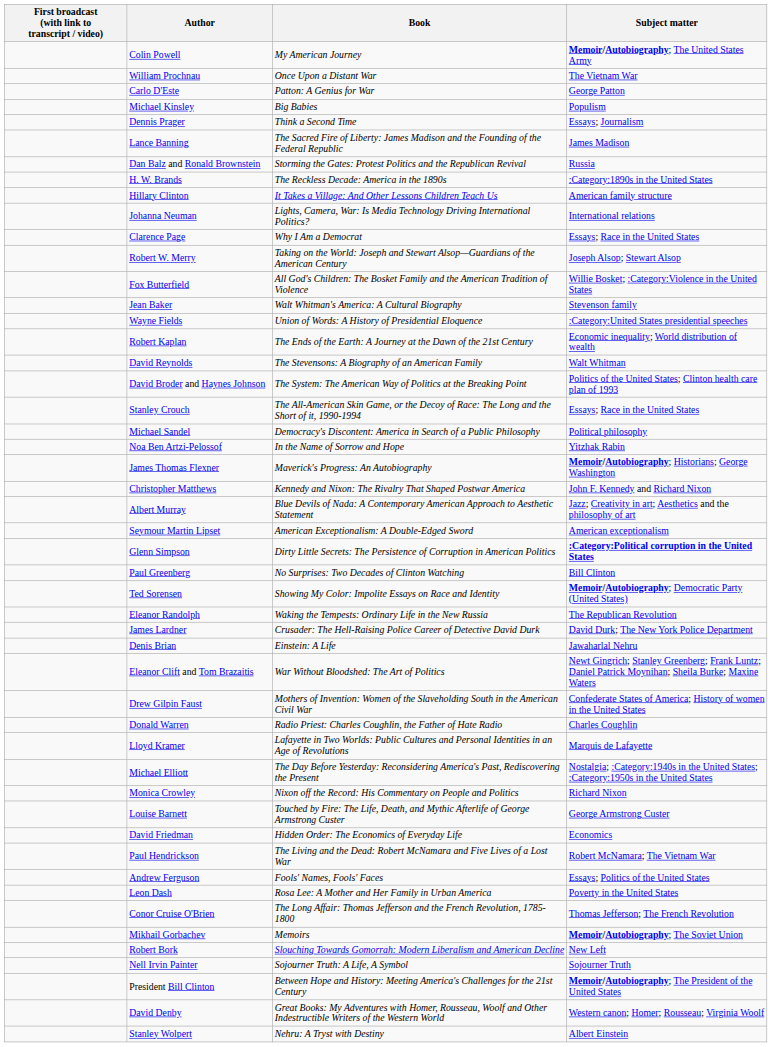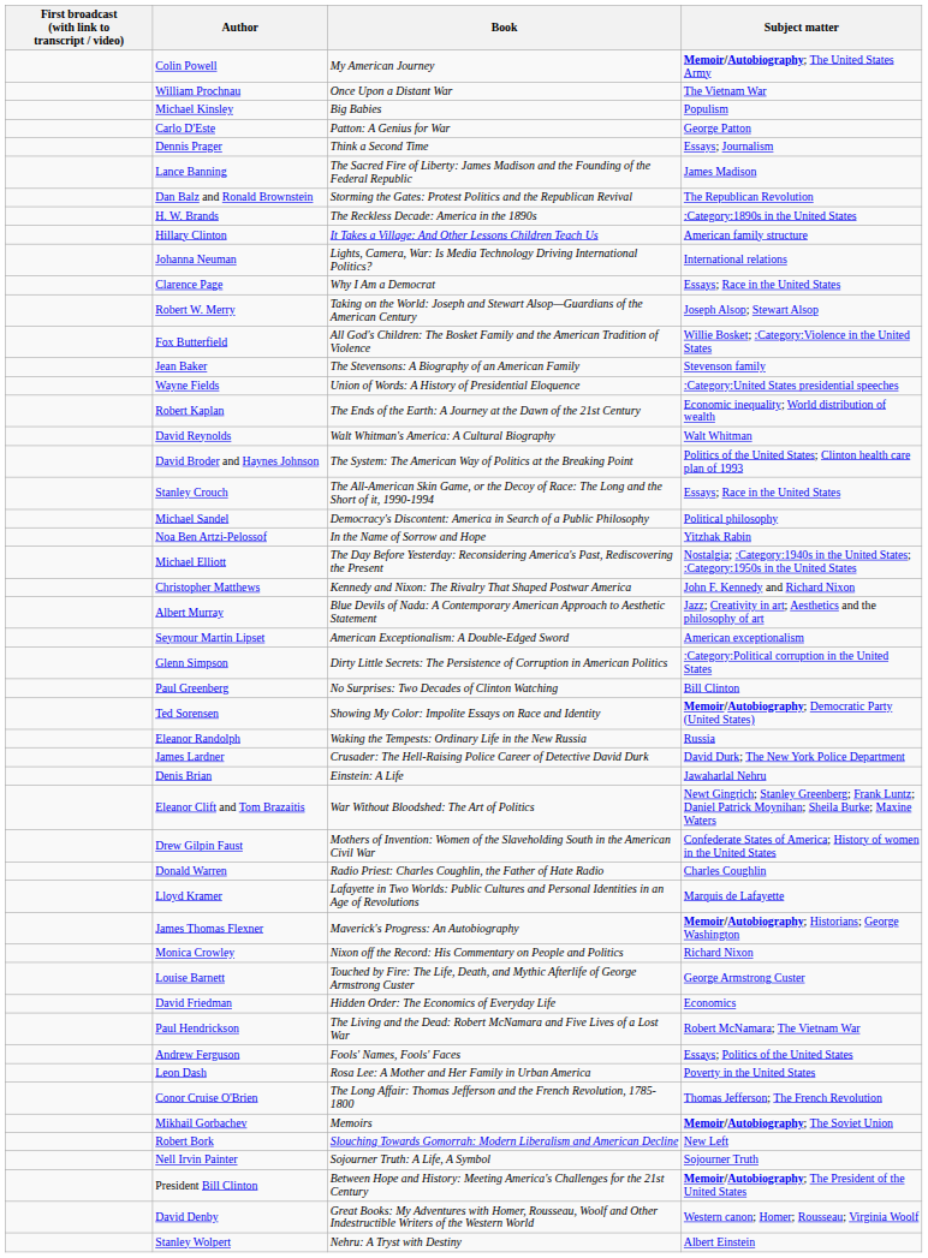rows swapped: Michael Kinsley <-> Carlo D'Este
Dan Balz and Ronald Brownstein | Subject matter: Russia -> The Republican Revolution
Jean Baker | Book: Walt Whitman's America: A Cultural Biography -> The Stevensons: A Biography of an American Family
David Reynolds | Book: The Stevensons: A Biography of an American Family -> Walt Whitman's America: A Cultural Biography
rows swapped: James Thomas Flexner <-> Michael Elliott
Glenn Simpson | Subject matter: bold -> normal
Eleanor Randolph | Subject matter: The Republican Revolution -> Russia
